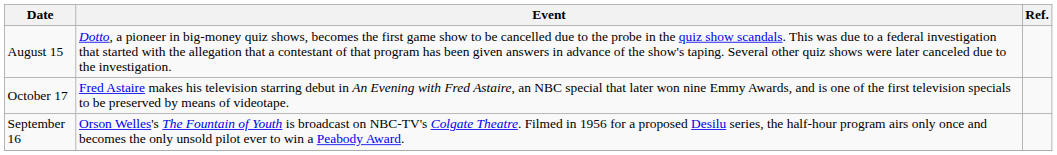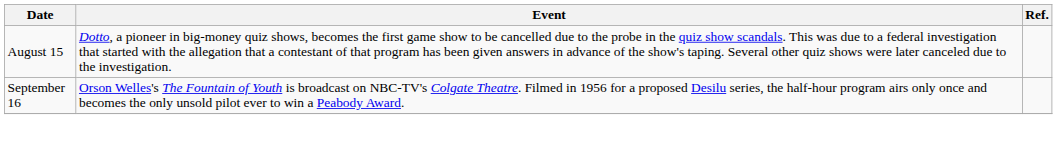- row: October 17 | Fred Astaire makes his television starring debut in An Evening with Fred Astaire, an NBC special that later won nine Emmy Awards, and is one of the first television specials to be preserved by means of videotape.
